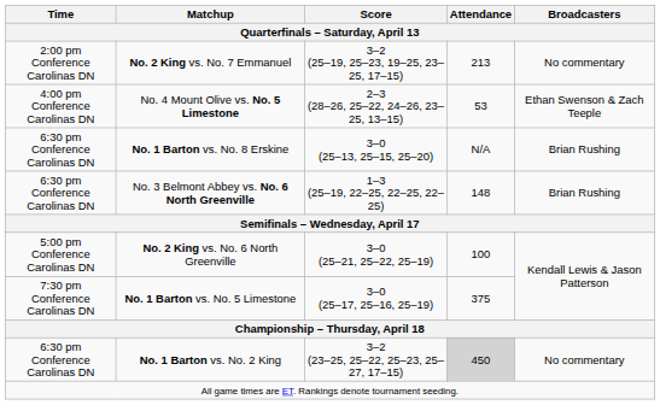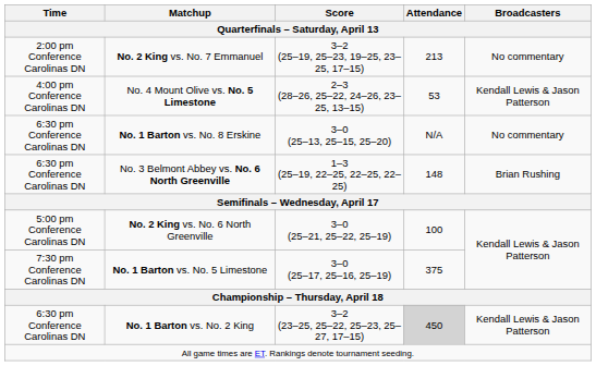No. 4 Mount Olive vs. No. 5 Limestone | Broadcasters: Ethan Swenson & Zach Teeple -> Kendall Lewis & Jason Patterson
No. 1 Barton vs. No. 8 Erskine | Broadcasters: Brian Rushing -> No commentary
No. 1 Barton vs. No. 2 King | Broadcasters: No commentary -> Kendall Lewis & Jason Patterson
